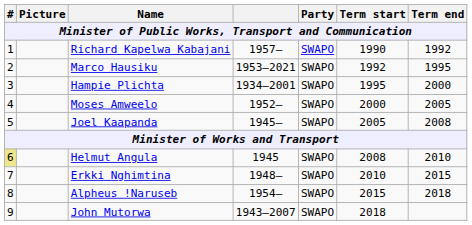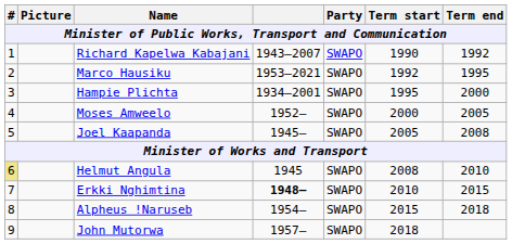Richard Kapelwa Kabajani | column 4: 1957– -> 1943–2007
Erkki Nghimtina | column 4: normal -> bold
John Mutorwa | column 4: 1943–2007 -> 1957–
